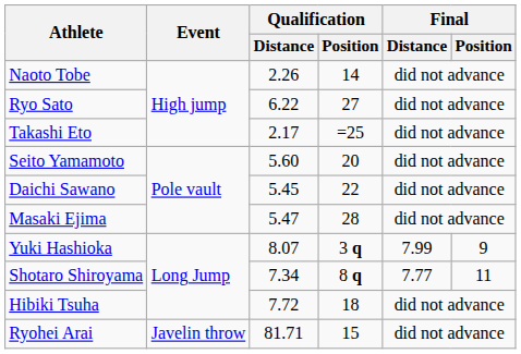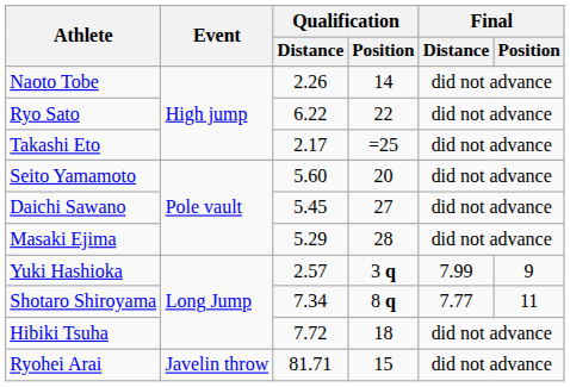Ryo Sato | Qualification / Position: 27 -> 22
Daichi Sawano | Qualification / Position: 22 -> 27
Masaki Ejima | Qualification / Distance: 5.47 -> 5.29
Yuki Hashioka | Qualification / Distance: 8.07 -> 2.57
